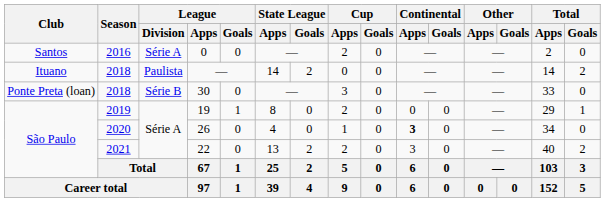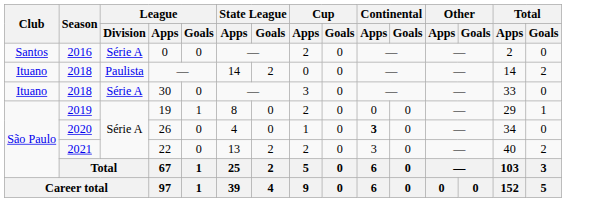30 | Club: Ponte Preta (loan) -> Ituano
30 | League / Division: Série B -> Série A
